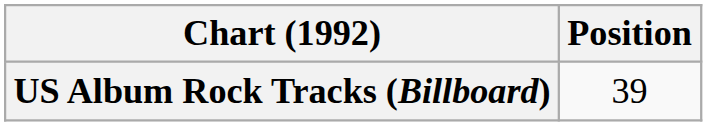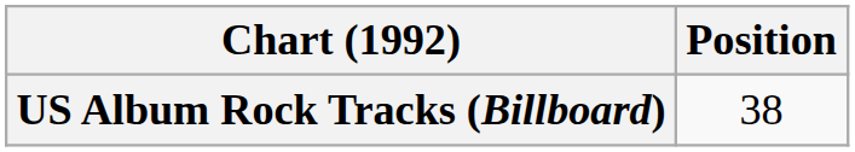US Album Rock Tracks (Billboard) | Position: 39 -> 38
